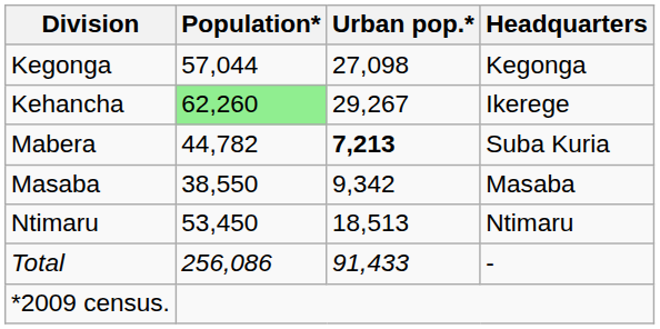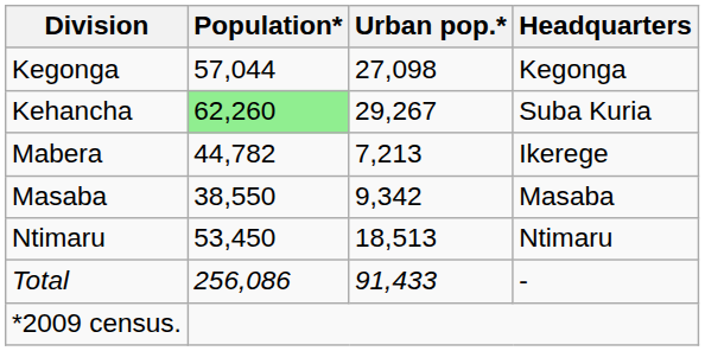Kehancha | Headquarters: Ikerege -> Suba Kuria
Mabera | Urban pop.*: bold -> normal
Mabera | Headquarters: Suba Kuria -> Ikerege
